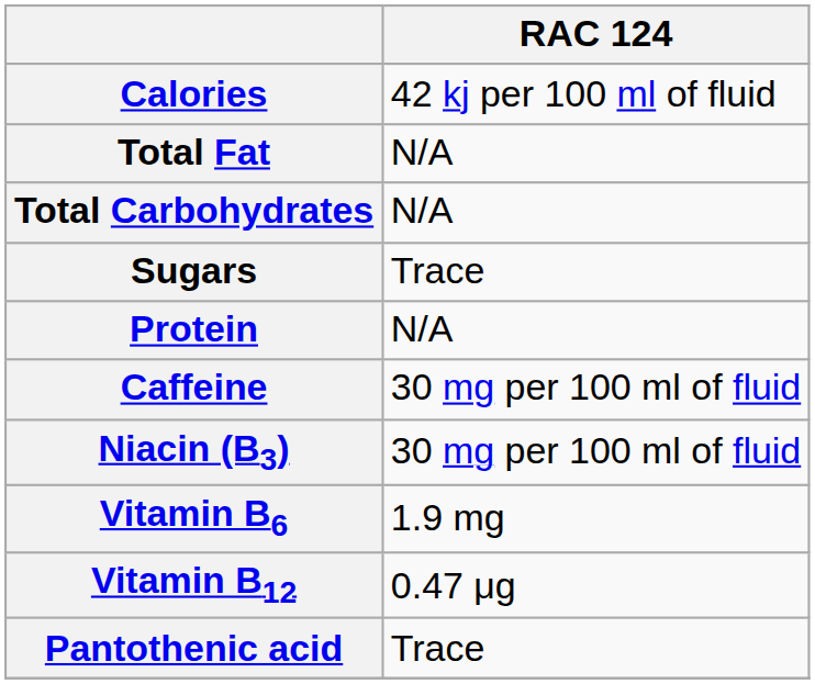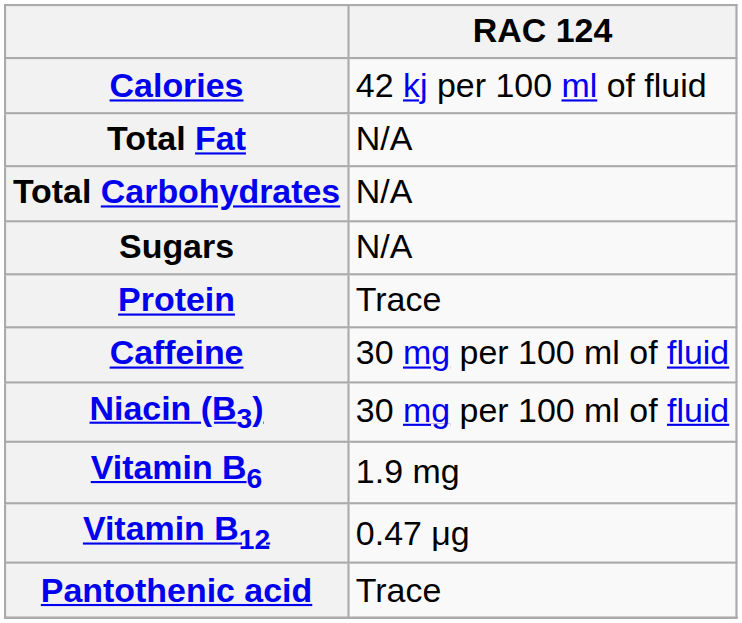Sugars | RAC 124: Trace -> N/A
Protein | RAC 124: N/A -> Trace
